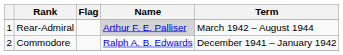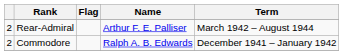Rear-Admiral | column 1: 1 -> 2
Rear-Admiral | Name: lightgrey background -> no background
